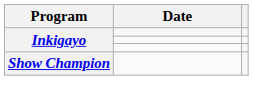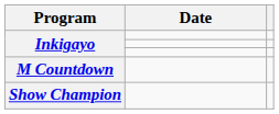+ row: M Countdown
